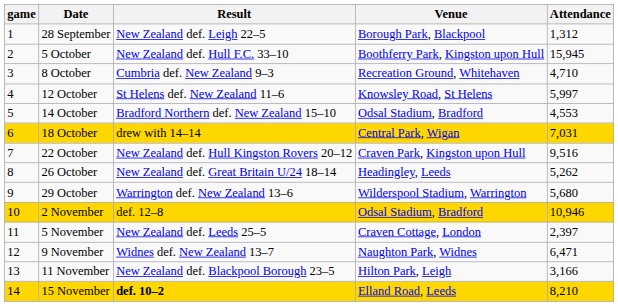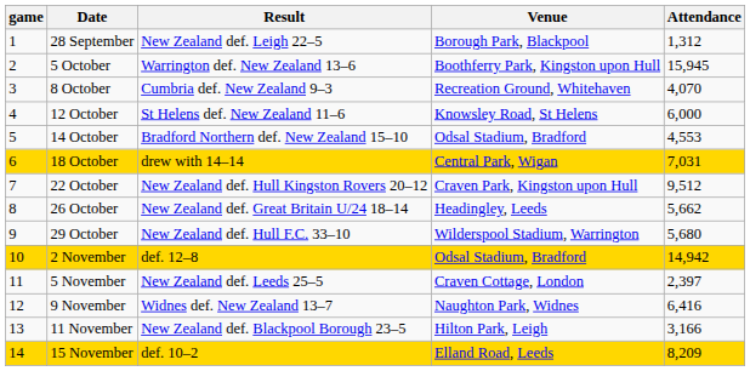5 October | Result: New Zealand def. Hull F.C. 33–10 -> Warrington def. New Zealand 13–6
8 October | Attendance: 4,710 -> 4,070
12 October | Attendance: 5,997 -> 6,000
22 October | Attendance: 9,516 -> 9,512
26 October | Attendance: 5,262 -> 5,662
29 October | Result: Warrington def. New Zealand 13–6 -> New Zealand def. Hull F.C. 33–10
2 November | Attendance: 10,946 -> 14,942
9 November | Attendance: 6,471 -> 6,416
15 November | Result: bold -> normal
15 November | Attendance: 8,210 -> 8,209
